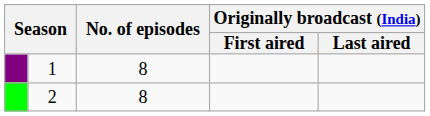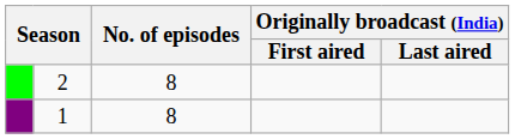rows swapped: 1 <-> 2
